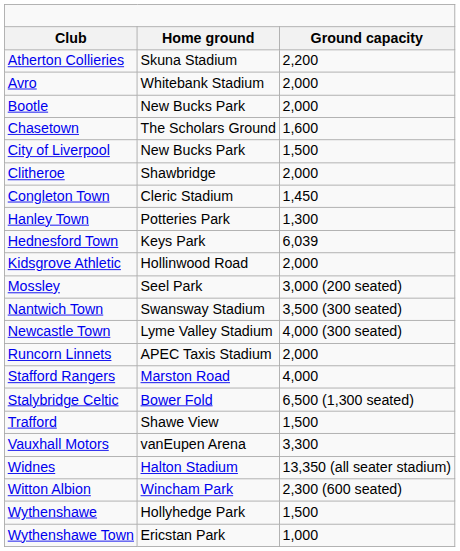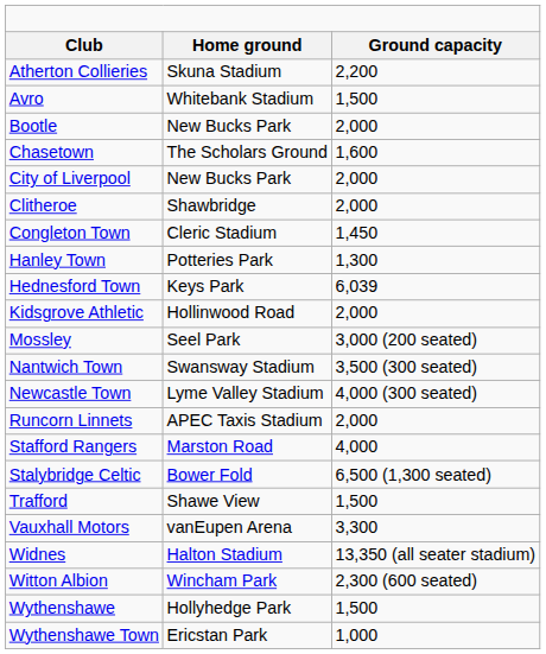Avro | column 3: 2,000 -> 1,500
City of Liverpool | column 3: 1,500 -> 2,000
